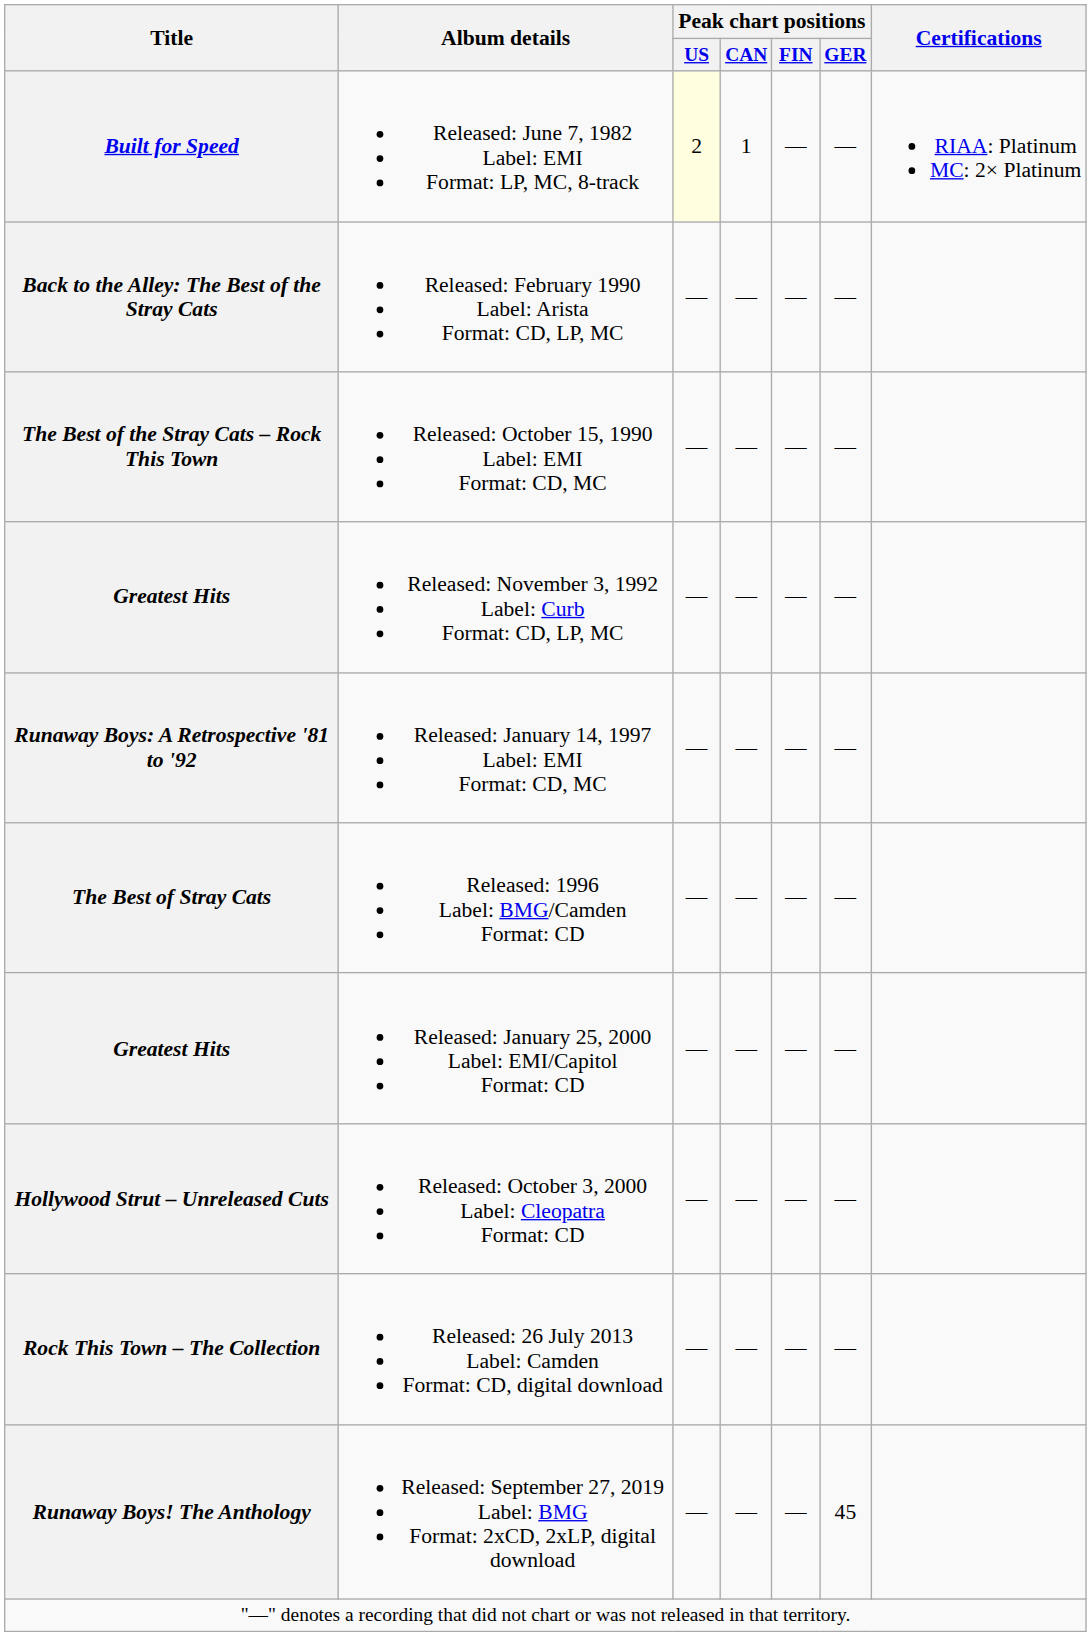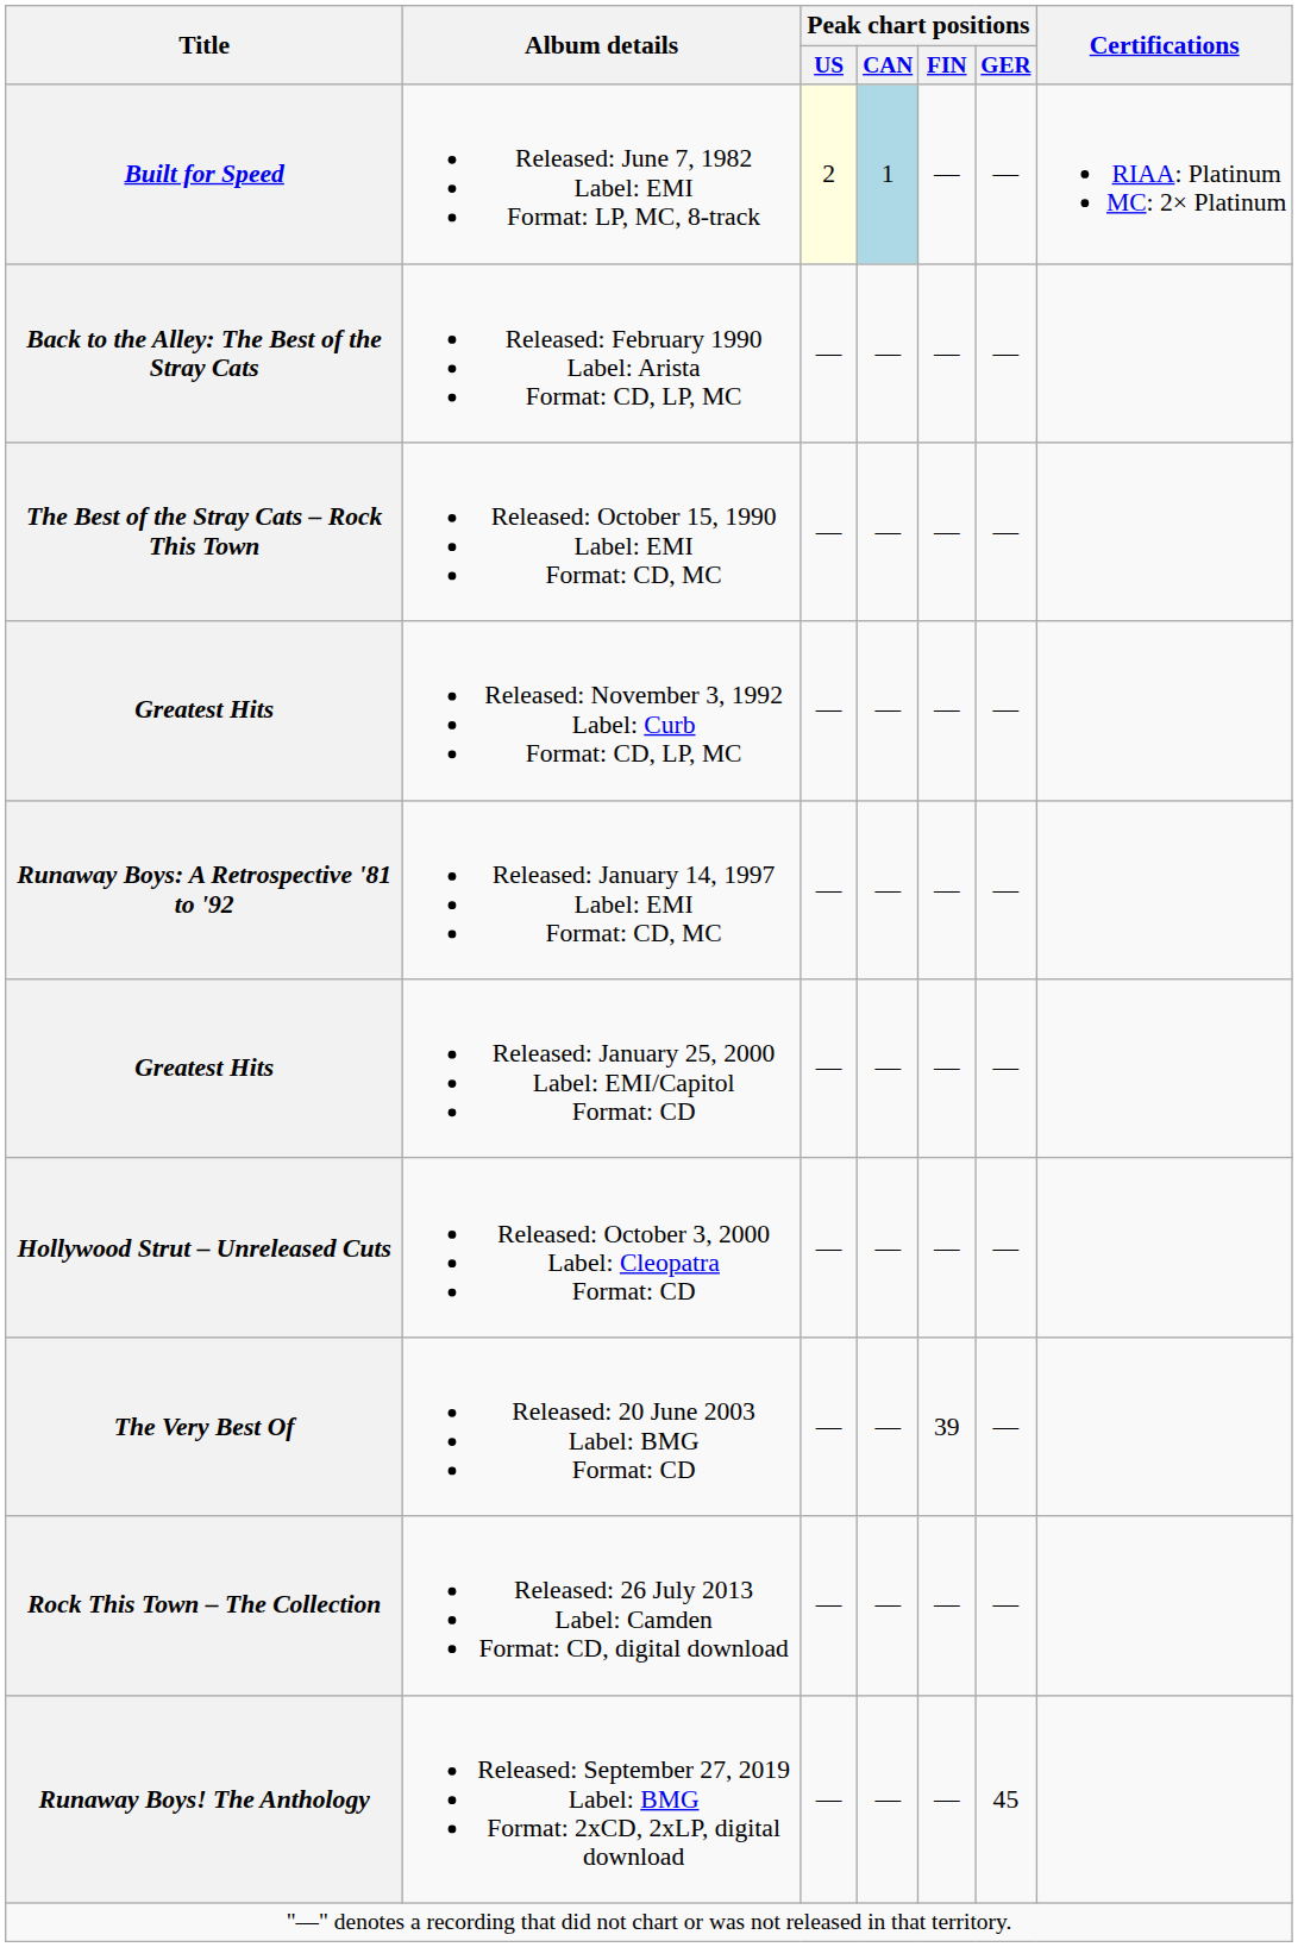Built for Speed | Peak chart positions / CAN: no background -> lightblue background
- row: The Best of Stray Cats | Released: 1996 Label: BMG/Camden Format: CD | — | — | — | —
+ row: The Very Best Of | Released: 20 June 2003 Label: BMG Format: CD | — | — | 39 | —
